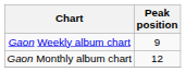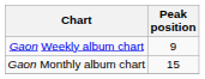Gaon Monthly album chart | Peak position: 12 -> 15
